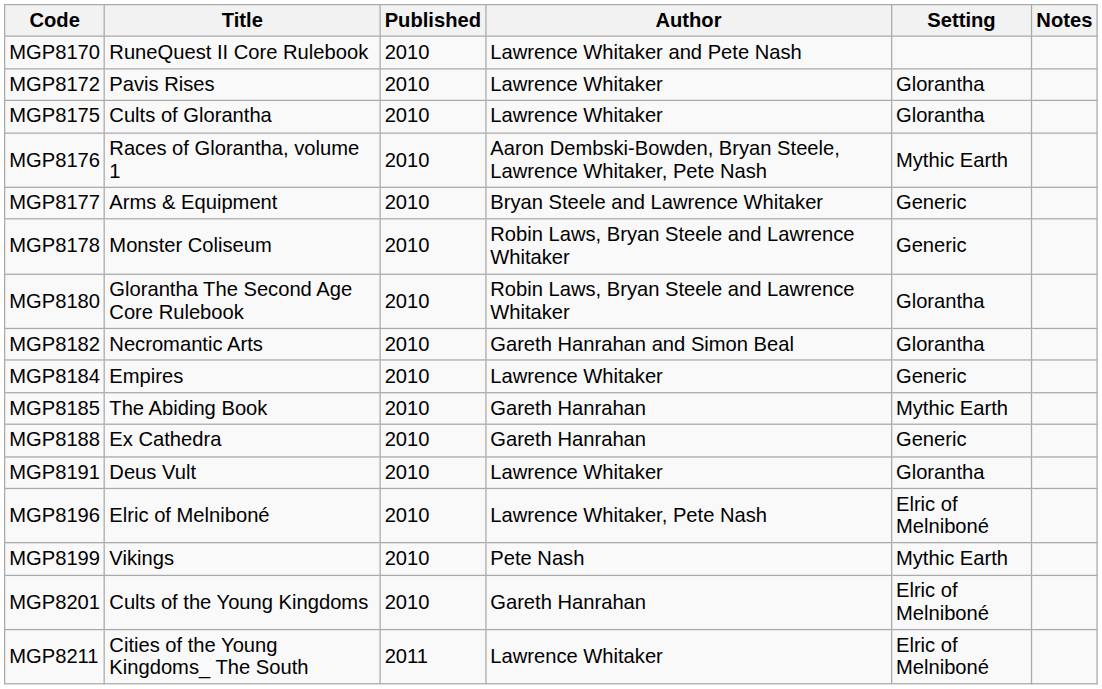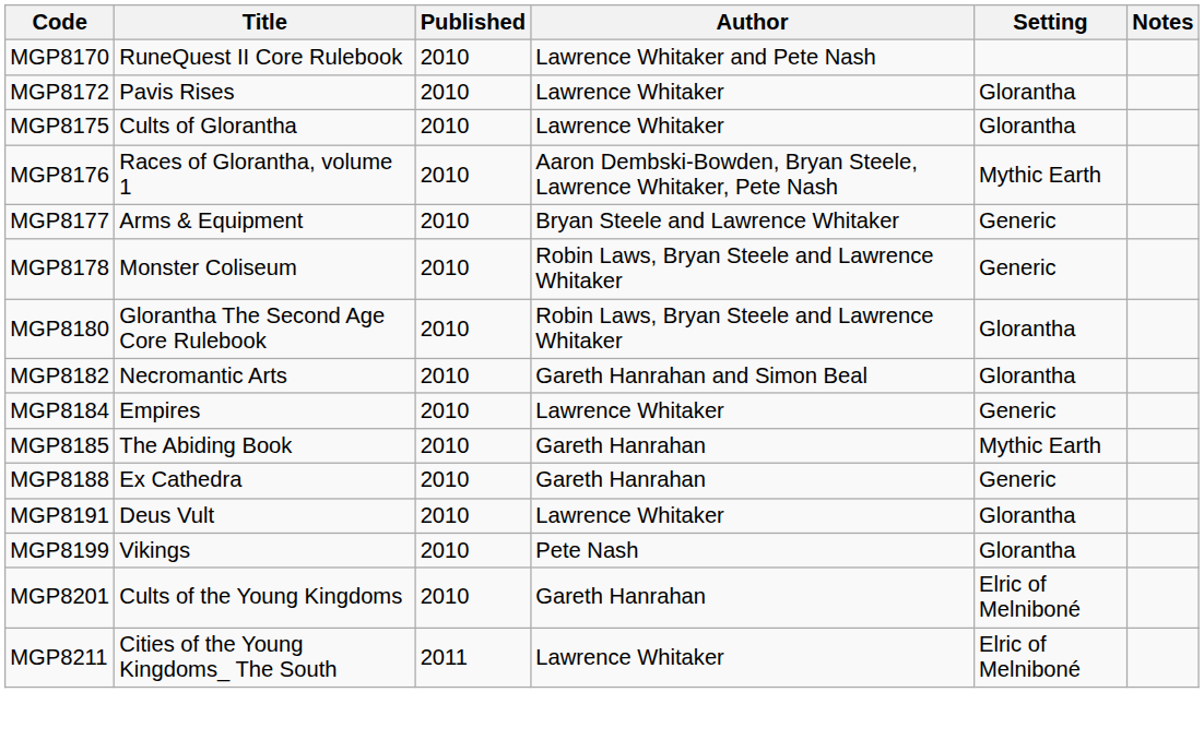- row: MGP8196 | Elric of Melniboné | 2010 | Lawrence Whitaker, Pete Nash | Elric of Melniboné
MGP8199 | Setting: Mythic Earth -> Glorantha
